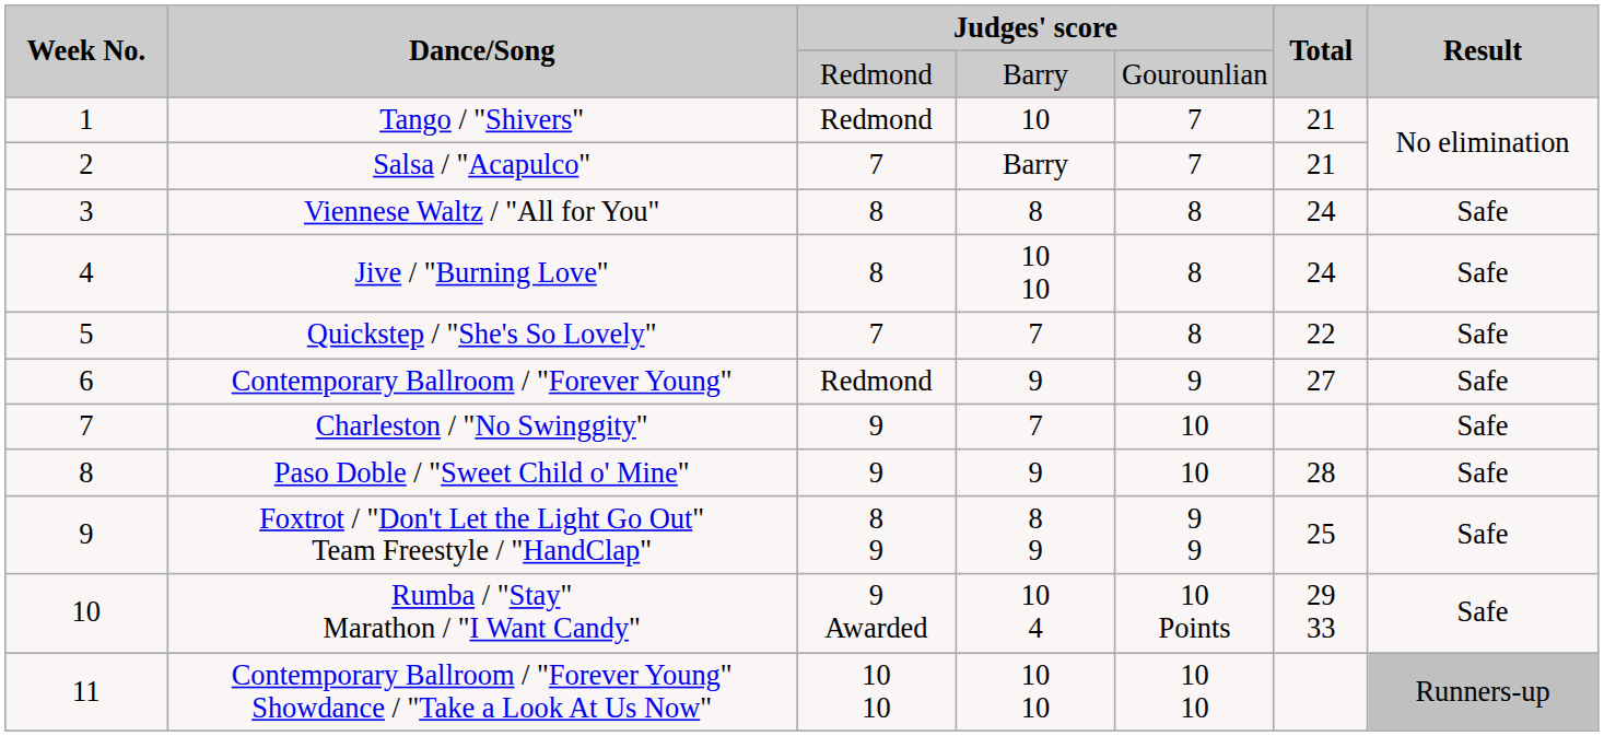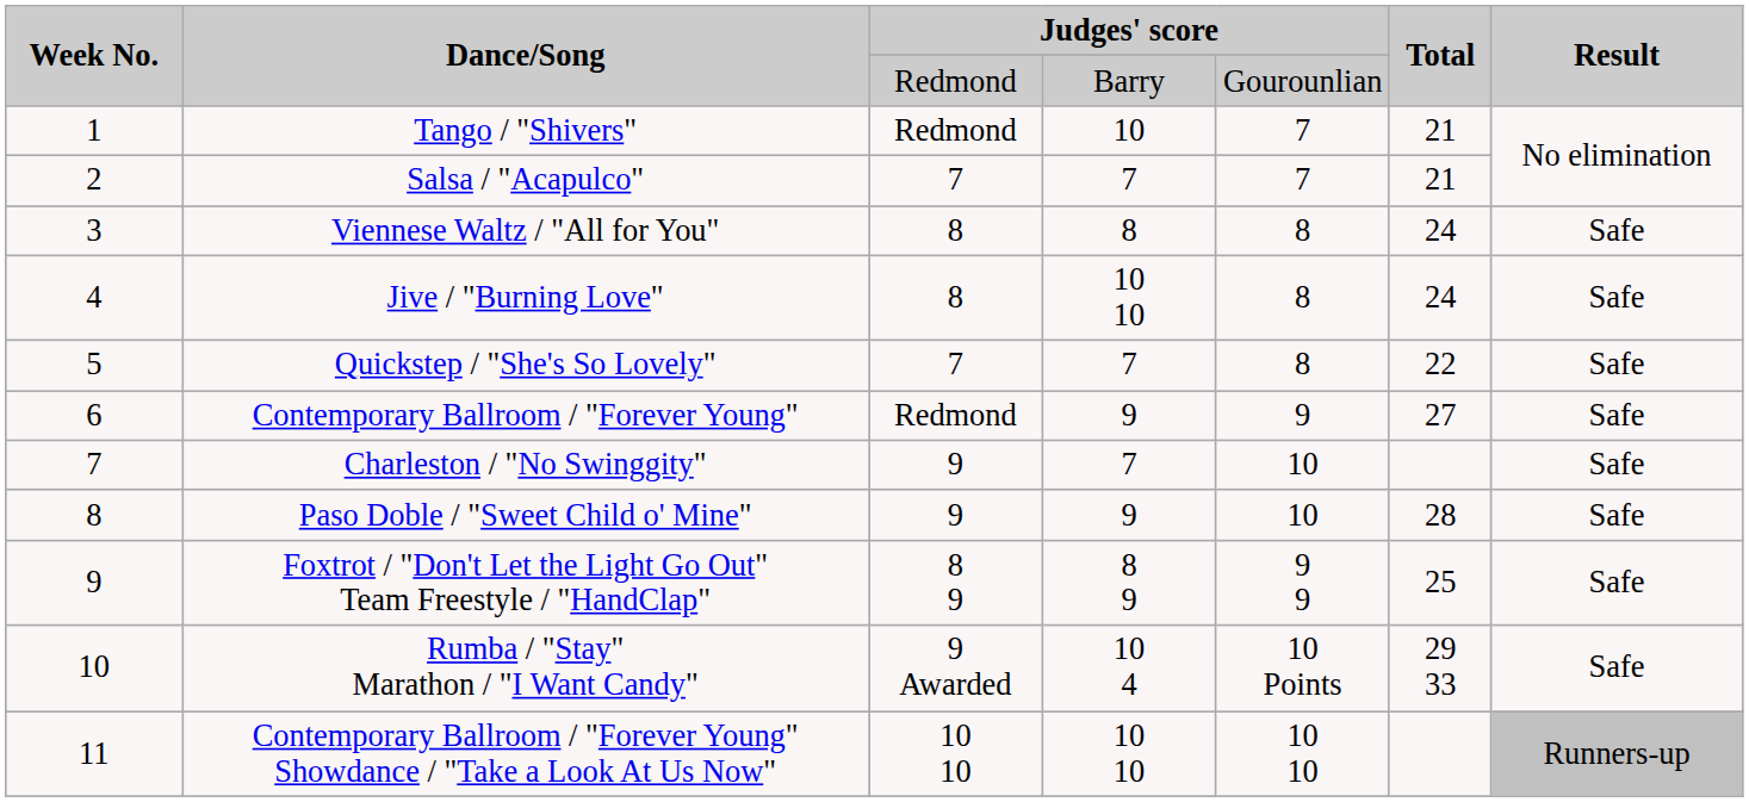Salsa / "Acapulco" | column 4: Barry -> 7
